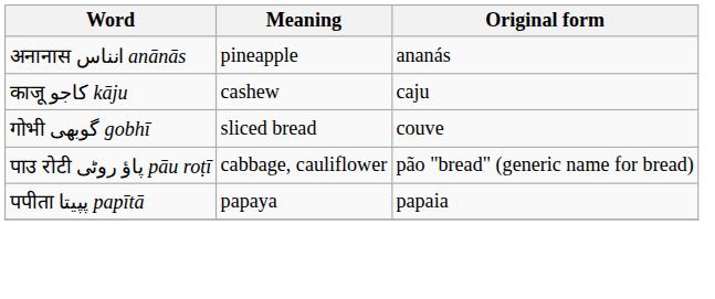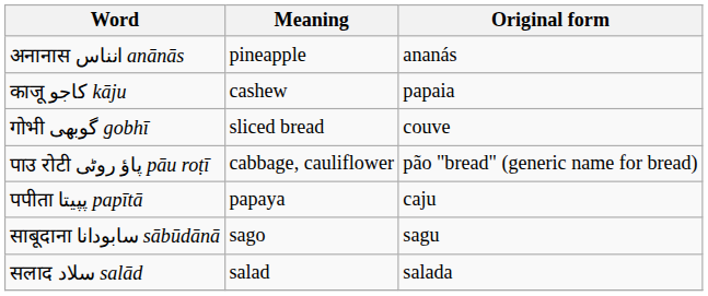काजू کاجو kāju | Original form: caju -> papaia
पपीता پپیتا papītā | Original form: papaia -> caju
+ row: साबूदाना سابودانا sābūdānā | sago | sagu
+ row: सलाद سلاد salād | salad | salada
